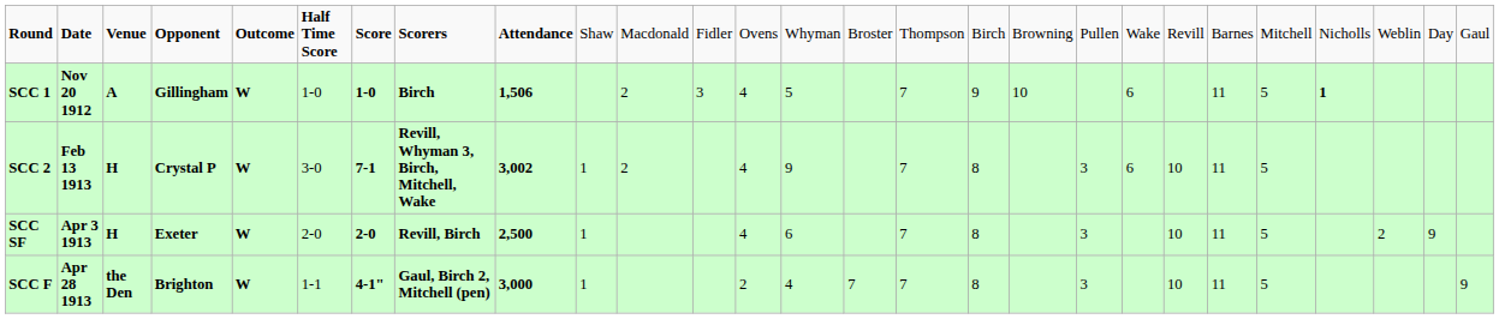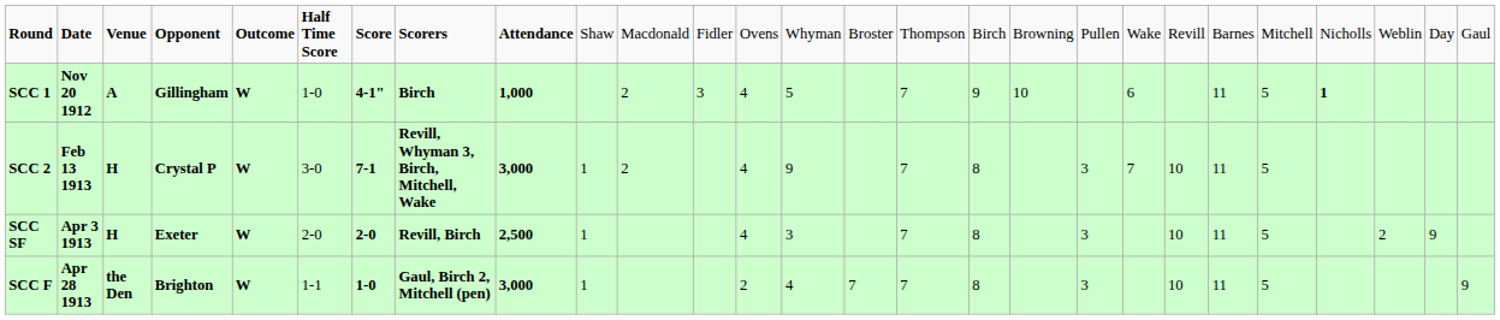SCC 1 | column 7: 1-0 -> 4-1"
SCC 1 | column 9: 1,506 -> 1,000
SCC 2 | column 9: 3,002 -> 3,000
SCC 2 | column 20: 6 -> 7
SCC SF | column 14: 6 -> 3
SCC F | column 7: 4-1" -> 1-0
